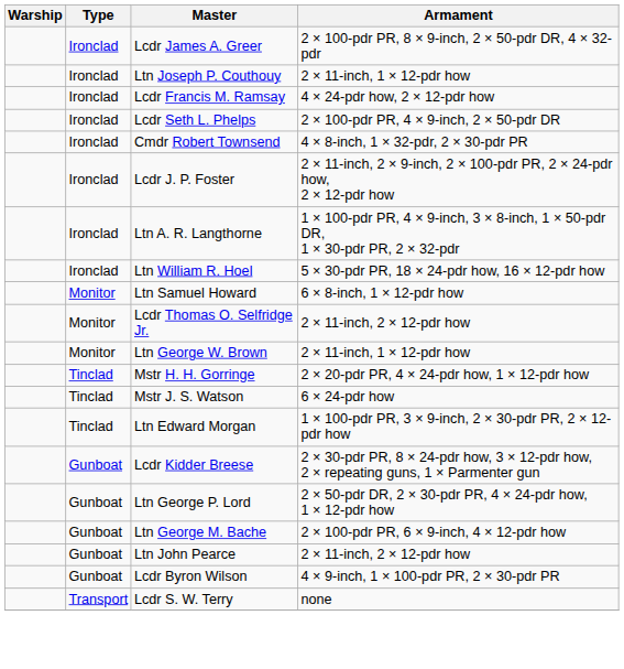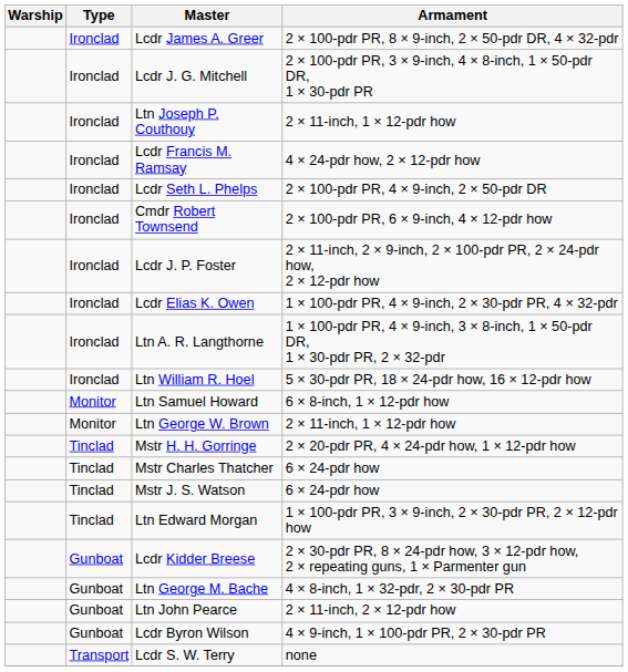+ row: Ironclad | Lcdr J. G. Mitchell | 2 × 100-pdr PR, 3 × 9-inch, 4 × 8-inch, 1 × 50-pdr DR, 1 × 30-pdr PR
Cmdr Robert Townsend | Armament: 4 × 8-inch, 1 × 32-pdr, 2 × 30-pdr PR -> 2 × 100-pdr PR, 6 × 9-inch, 4 × 12-pdr how
+ row: Ironclad | Lcdr Elias K. Owen | 1 × 100-pdr PR, 4 × 9-inch, 2 × 30-pdr PR, 4 × 32-pdr
- row: Monitor | Lcdr Thomas O. Selfridge Jr. | 2 × 11-inch, 2 × 12-pdr how
+ row: Tinclad | Mstr Charles Thatcher | 6 × 24-pdr how
- row: Gunboat | Ltn George P. Lord | 2 × 50-pdr DR, 2 × 30-pdr PR, 4 × 24-pdr how, 1 × 12-pdr how
Ltn George M. Bache | Armament: 2 × 100-pdr PR, 6 × 9-inch, 4 × 12-pdr how -> 4 × 8-inch, 1 × 32-pdr, 2 × 30-pdr PR
